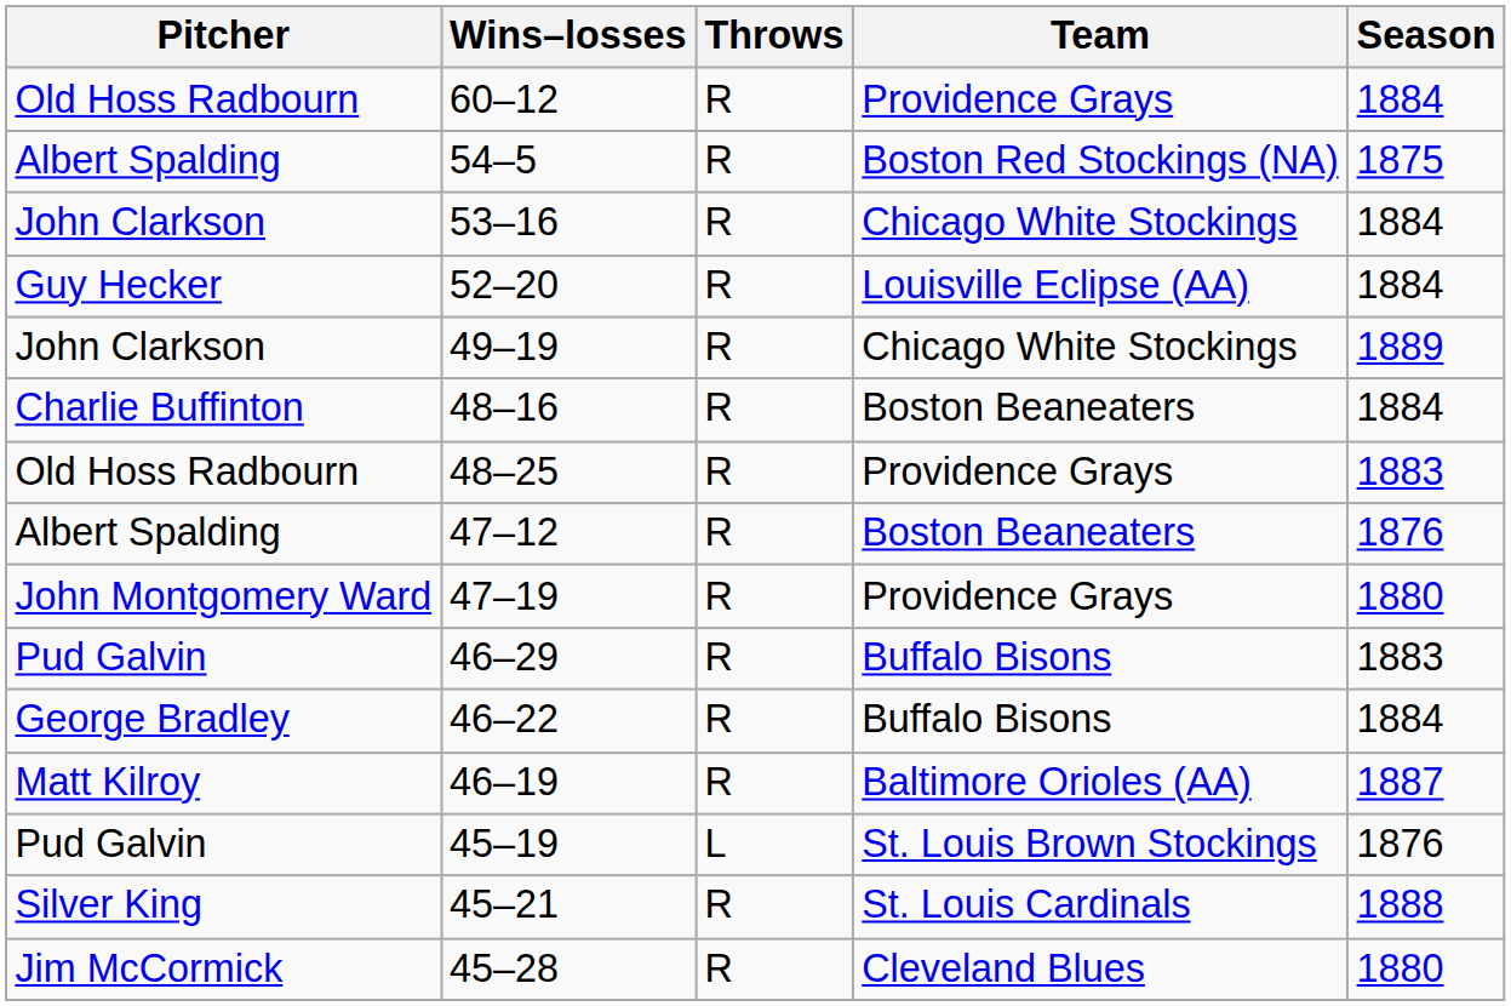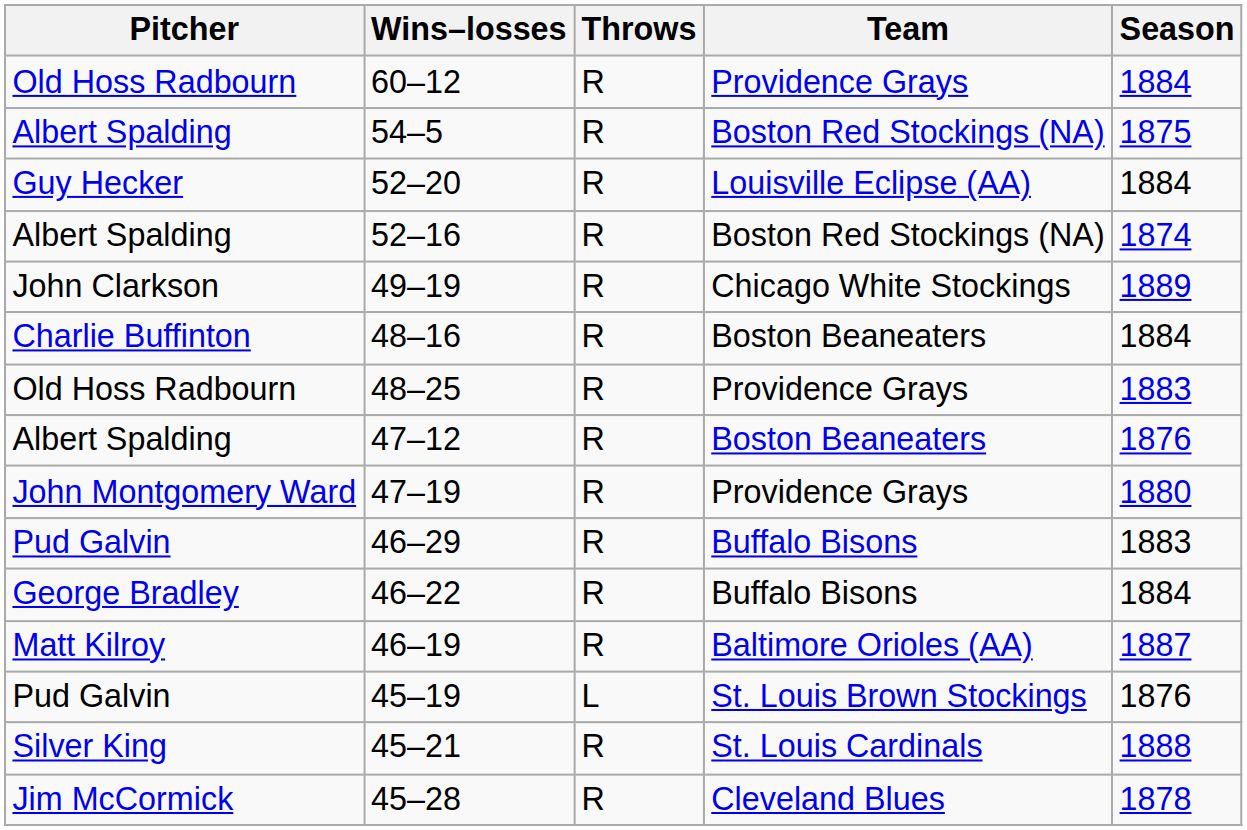- row: John Clarkson | 53–16 | R | Chicago White Stockings | 1884
+ row: Albert Spalding | 52–16 | R | Boston Red Stockings (NA) | 1874
45–28 | Season: 1880 -> 1878
